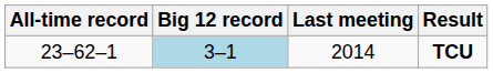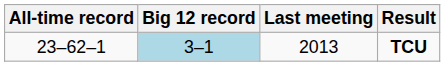TCU | Last meeting: 2014 -> 2013
